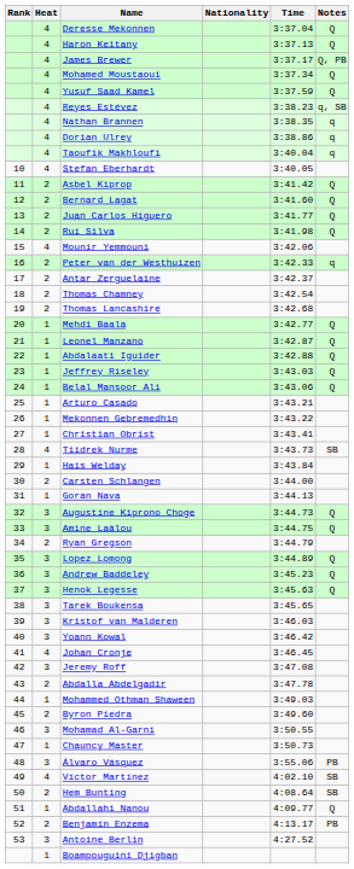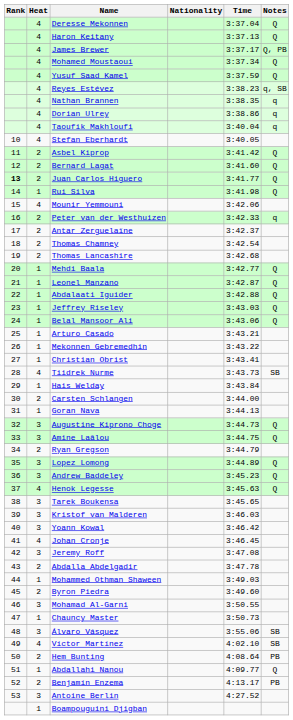Juan Carlos Higuero | Rank: normal -> bold
Rui Silva | Heat: 2 -> 1
Henok Legesse | Heat: 3 -> 4
Álvaro Vásquez | Notes: PB -> SB
Hem Bunting | Notes: SB -> PB
